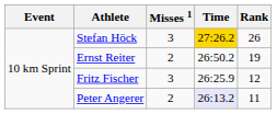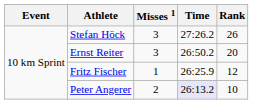Stefan Höck | Time: gold background -> no background
Ernst Reiter | Misses 1: 2 -> 3
Ernst Reiter | Rank: 19 -> 20
Fritz Fischer | Misses 1: 3 -> 1
Peter Angerer | Rank: 11 -> 10
